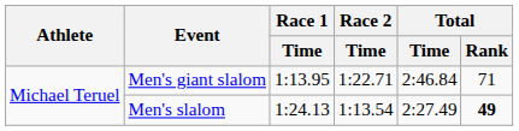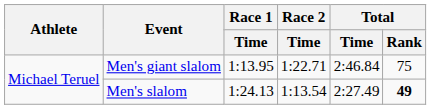Men's giant slalom | Total / Rank: 71 -> 75
